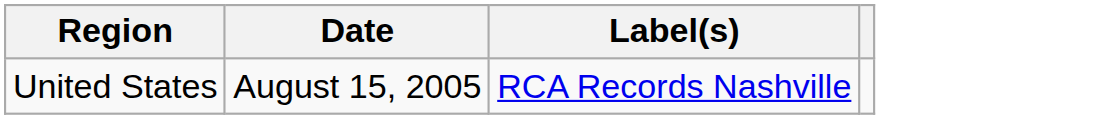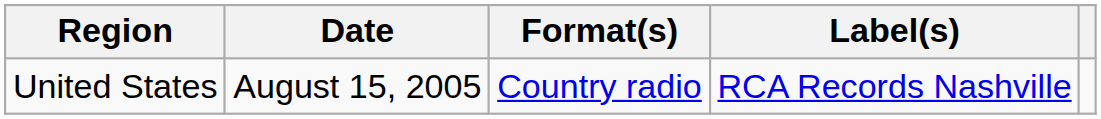+ column: Format(s) | Country radio
